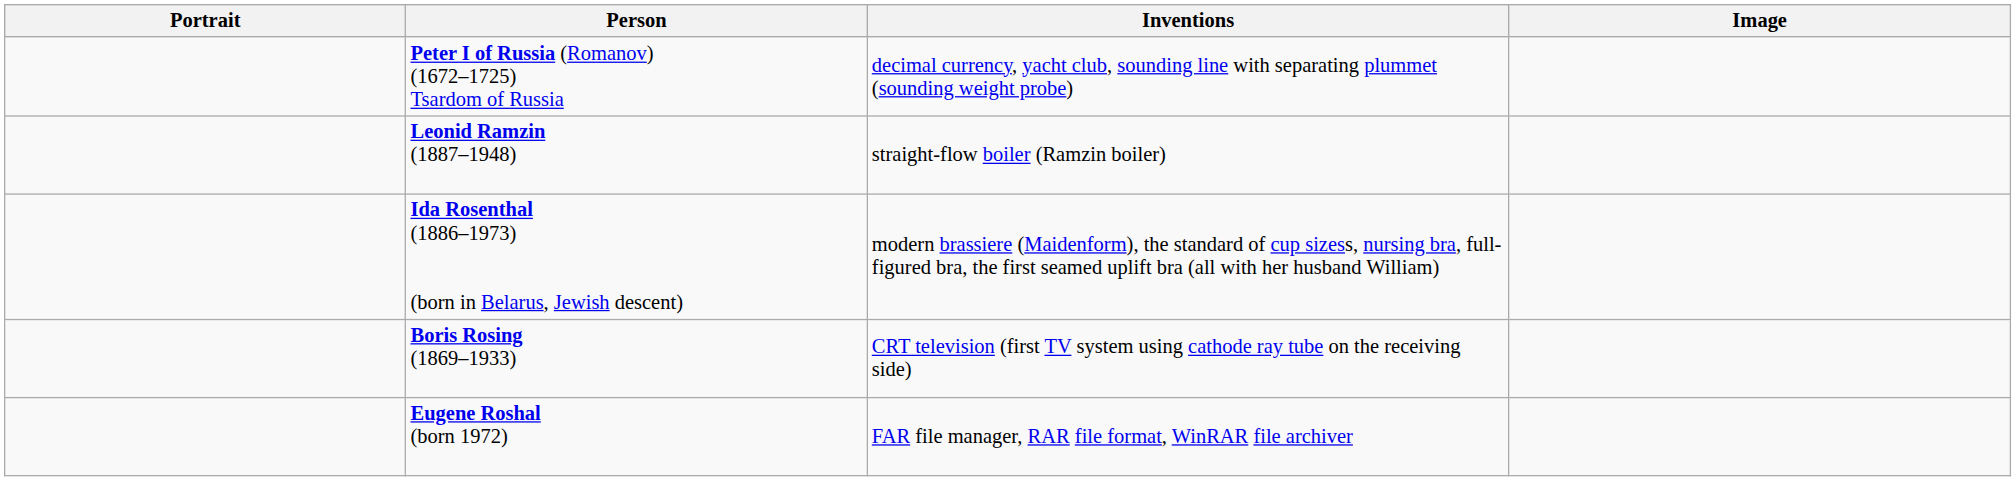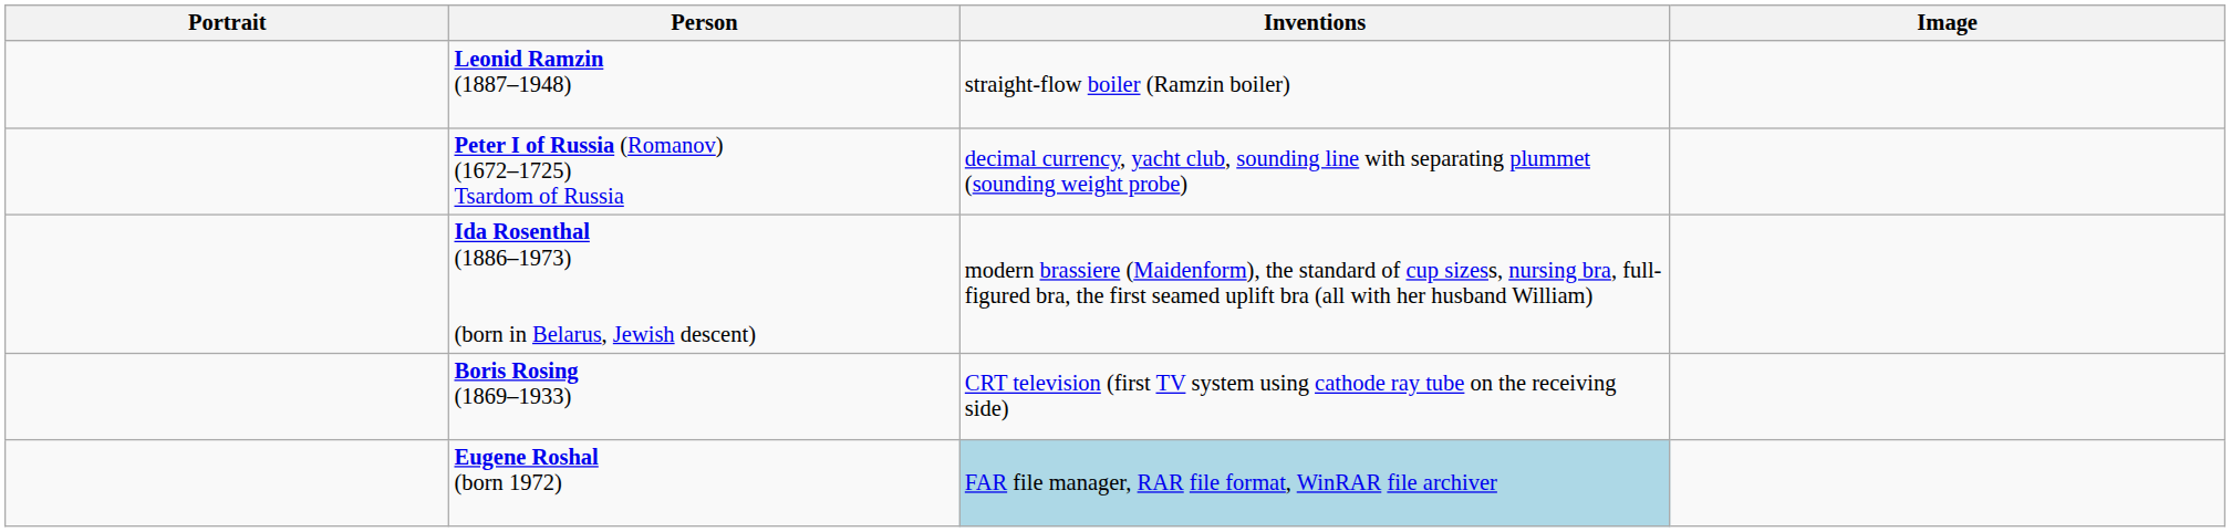rows swapped: Leonid Ramzin (1887–1948) <-> Peter I of Russia (Romanov) (1672–1725) Tsardom of Russia
Eugene Roshal (born 1972) | Inventions: no background -> lightblue background
